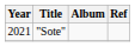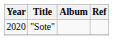"Sote" | Year: 2021 -> 2020
